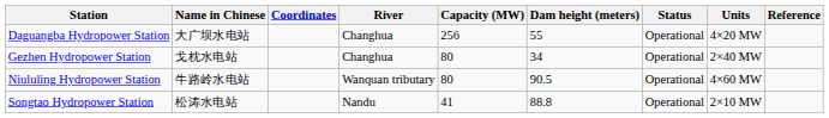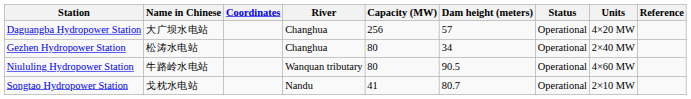Daguangba Hydropower Station | Dam height (meters): 55 -> 57
Gezhen Hydropower Station | Name in Chinese: 戈枕水电站 -> 松涛水电站
Songtao Hydropower Station | Name in Chinese: 松涛水电站 -> 戈枕水电站
Songtao Hydropower Station | Dam height (meters): 88.8 -> 80.7
